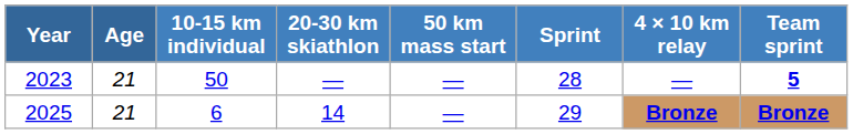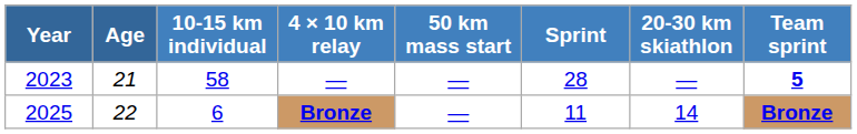columns swapped: 20-30 km skiathlon <-> 4 × 10 km relay
2023 | 10-15 km individual: 50 -> 58
2025 | Age: 21 -> 22
2025 | Sprint: 29 -> 11
